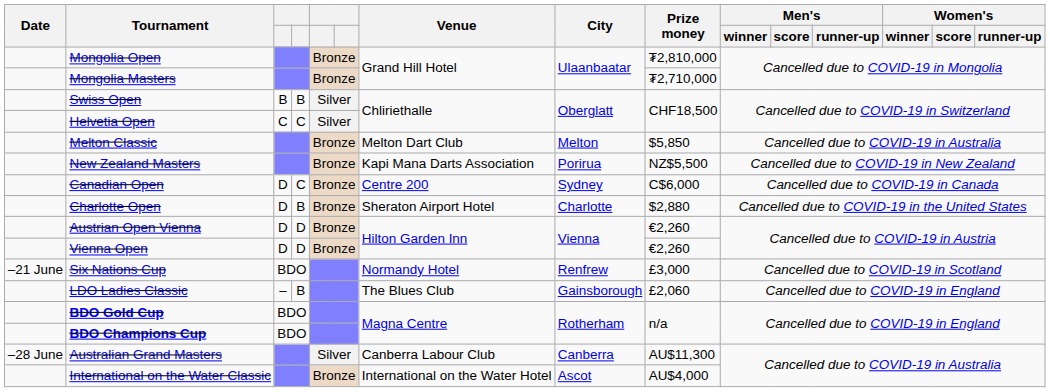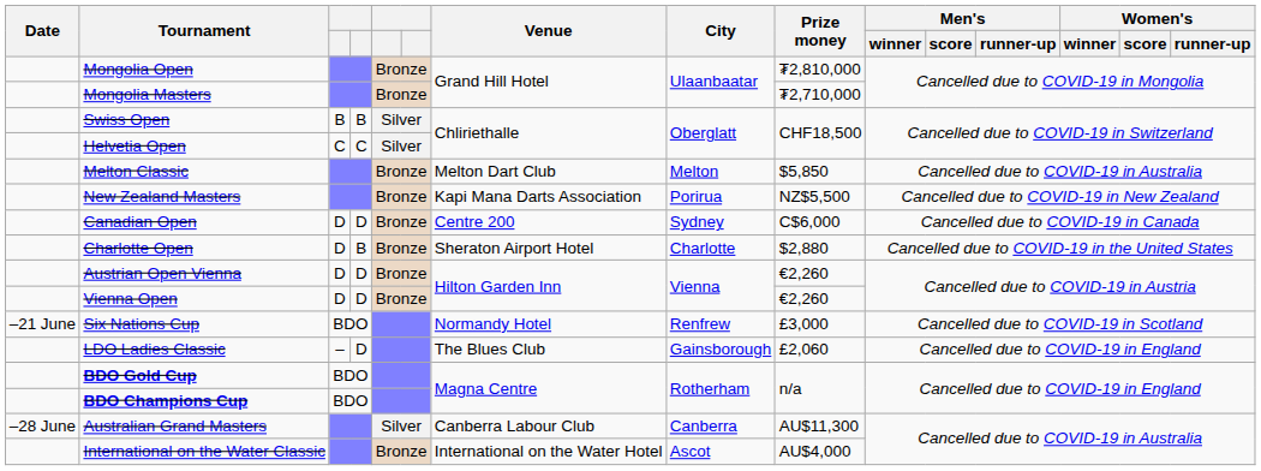Canadian Open | column 4: C -> D
LDO Ladies Classic | column 4: B -> D
